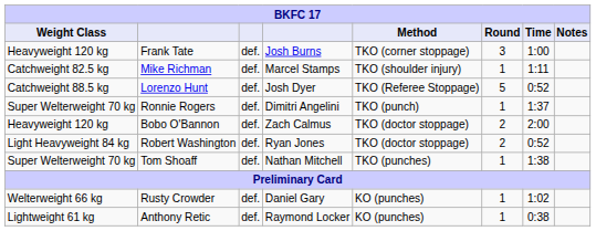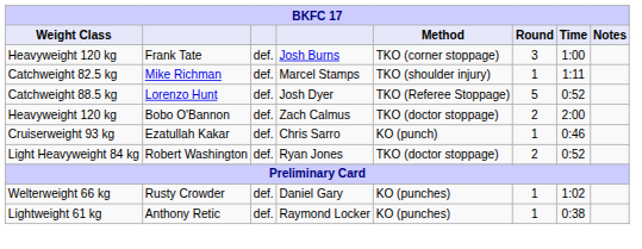- row: Super Welterweight 70 kg | Ronnie Rogers | def. | Dimitri Angelini | TKO (punch) | 1 | 1:37
+ row: Cruiserweight 93 kg | Ezatullah Kakar | def. | Chris Sarro | KO (punch) | 1 | 0:46
- row: Super Welterweight 70 kg | Tom Shoaff | def. | Nathan Mitchell | TKO (punches) | 1 | 1:38
